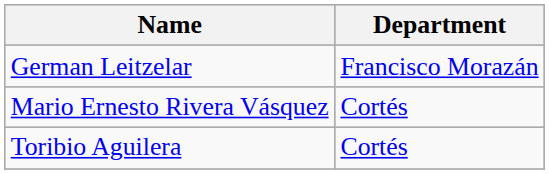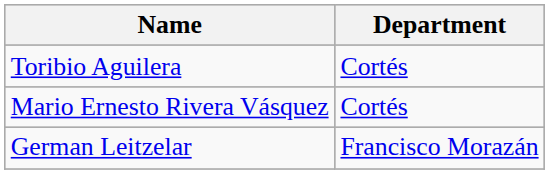rows swapped: Toribio Aguilera <-> German Leitzelar
